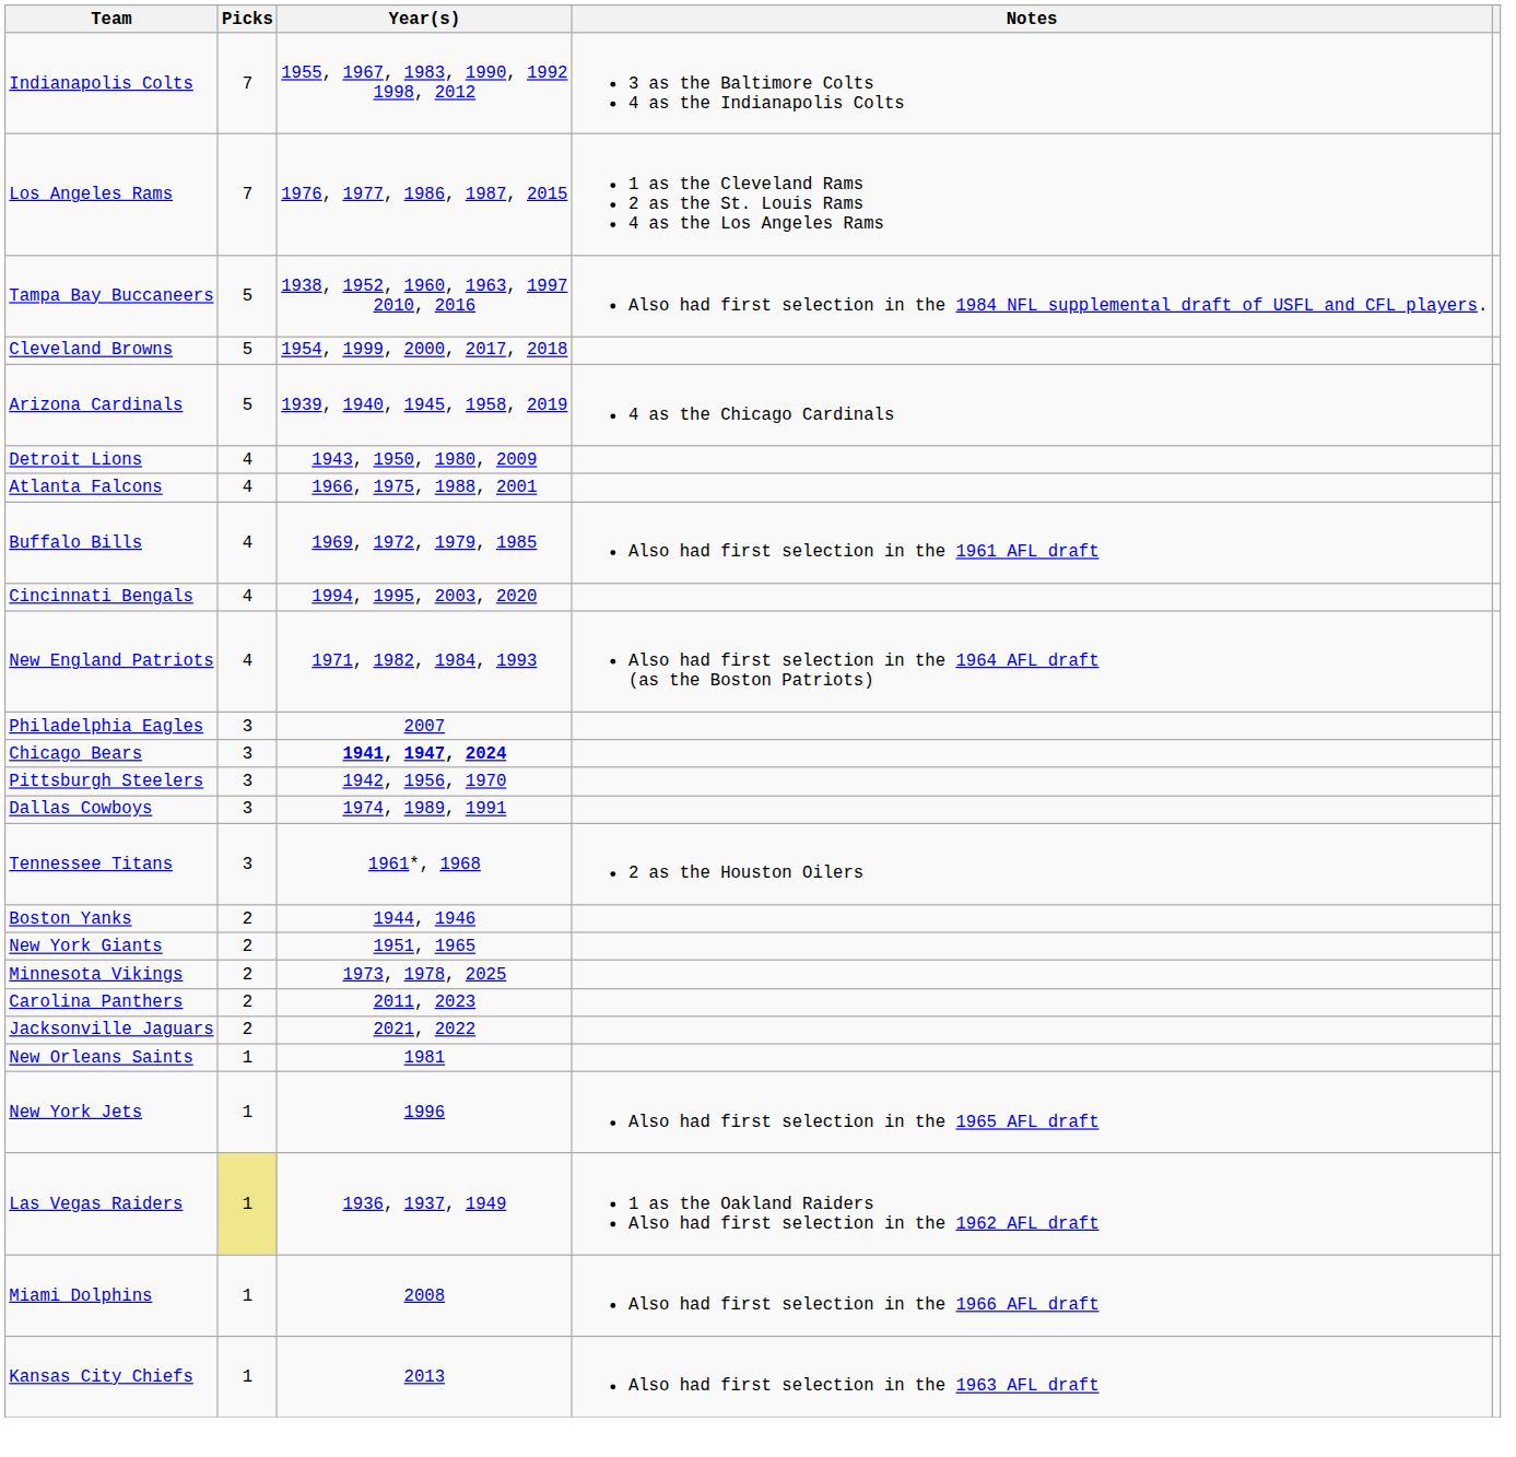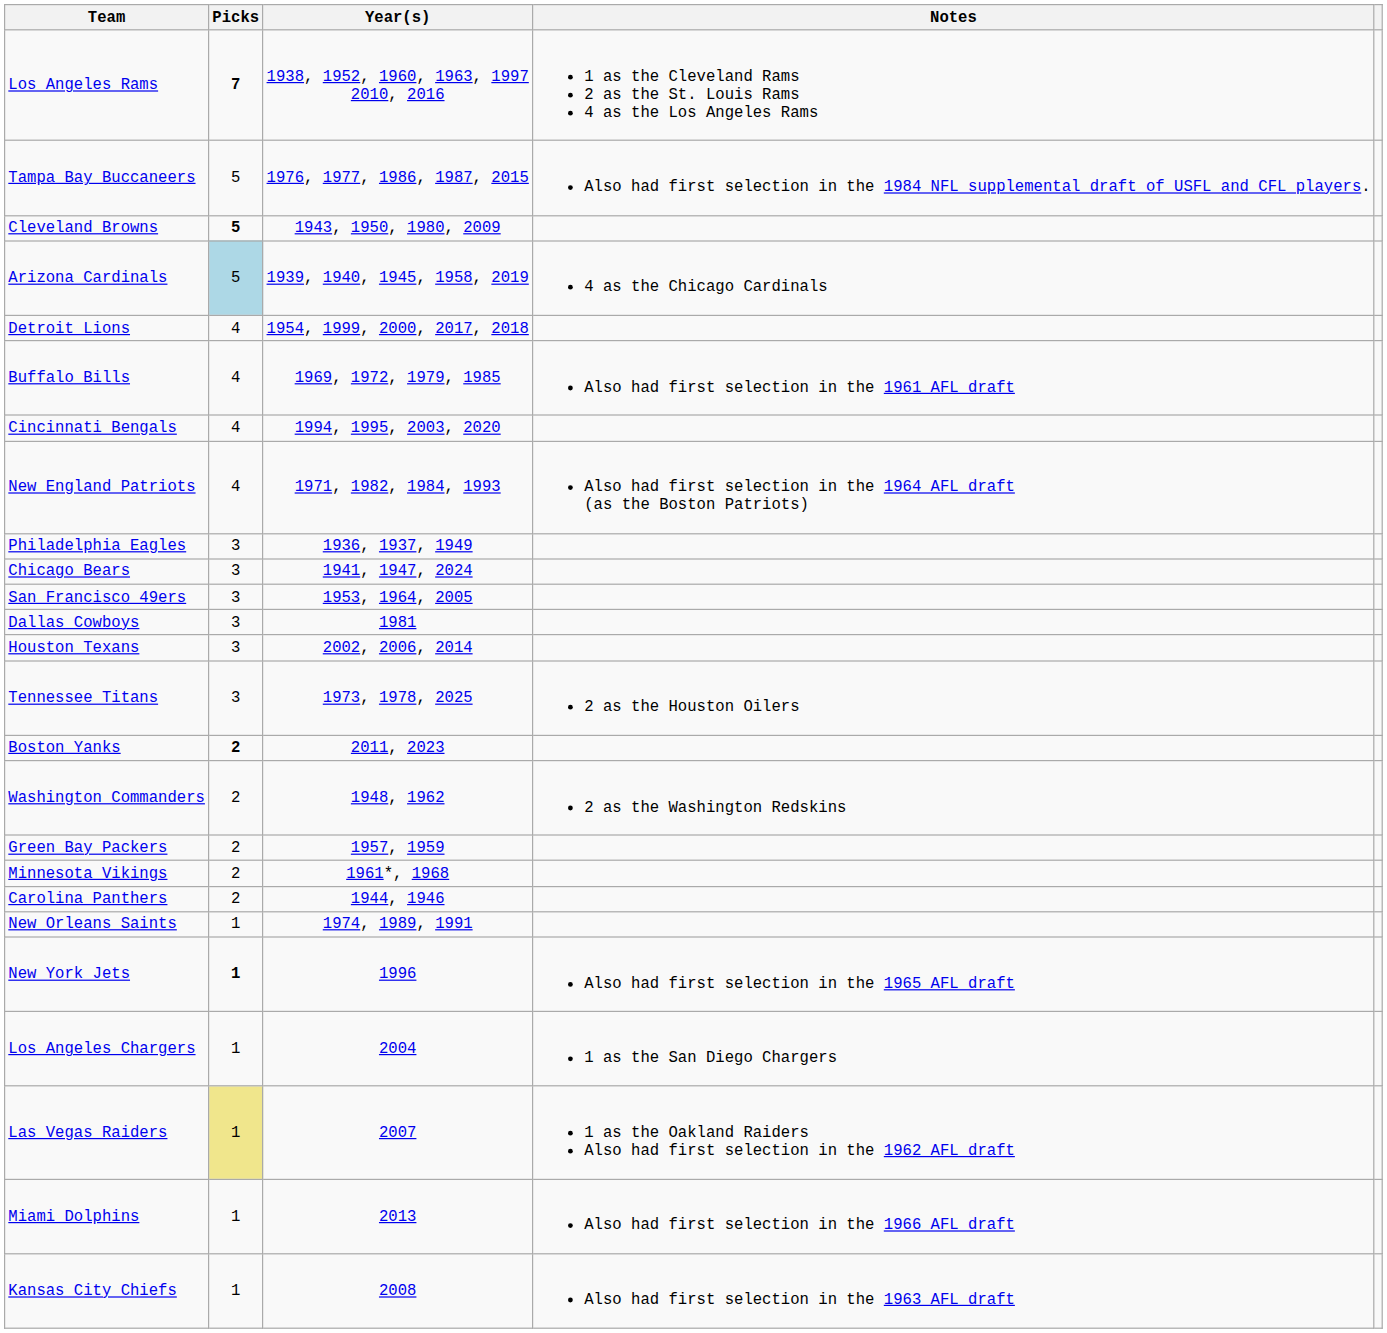- row: Indianapolis Colts | 7 | 1955, 1967, 1983, 1990, 1992 1998, 2012 | 3 as the Baltimore Colts 4 as the Indianapolis Colts
Los Angeles Rams | Picks: normal -> bold
Los Angeles Rams | Year(s): 1976, 1977, 1986, 1987, 2015 -> 1938, 1952, 1960, 1963, 1997 2010, 2016
Tampa Bay Buccaneers | Year(s): 1938, 1952, 1960, 1963, 1997 2010, 2016 -> 1976, 1977, 1986, 1987, 2015
Cleveland Browns | Picks: normal -> bold
Cleveland Browns | Year(s): 1954, 1999, 2000, 2017, 2018 -> 1943, 1950, 1980, 2009
Arizona Cardinals | Picks: no background -> lightblue background
Detroit Lions | Year(s): 1943, 1950, 1980, 2009 -> 1954, 1999, 2000, 2017, 2018
- row: Atlanta Falcons | 4 | 1966, 1975, 1988, 2001
Philadelphia Eagles | Year(s): 2007 -> 1936, 1937, 1949
Chicago Bears | Year(s): bold -> normal
- row: Pittsburgh Steelers | 3 | 1942, 1956, 1970
+ row: San Francisco 49ers | 3 | 1953, 1964, 2005
Dallas Cowboys | Year(s): 1974, 1989, 1991 -> 1981
+ row: Houston Texans | 3 | 2002, 2006, 2014
Tennessee Titans | Year(s): 1961*, 1968 -> 1973, 1978, 2025
Boston Yanks | Picks: normal -> bold
Boston Yanks | Year(s): 1944, 1946 -> 2011, 2023
+ row: Washington Commanders | 2 | 1948, 1962 | 2 as the Washington Redskins
- row: New York Giants | 2 | 1951, 1965
+ row: Green Bay Packers | 2 | 1957, 1959
Minnesota Vikings | Year(s): 1973, 1978, 2025 -> 1961*, 1968
Carolina Panthers | Year(s): 2011, 2023 -> 1944, 1946
- row: Jacksonville Jaguars | 2 | 2021, 2022
New Orleans Saints | Year(s): 1981 -> 1974, 1989, 1991
New York Jets | Picks: normal -> bold
+ row: Los Angeles Chargers | 1 | 2004 | 1 as the San Diego Chargers
Las Vegas Raiders | Year(s): 1936, 1937, 1949 -> 2007
Miami Dolphins | Year(s): 2008 -> 2013
Kansas City Chiefs | Year(s): 2013 -> 2008
